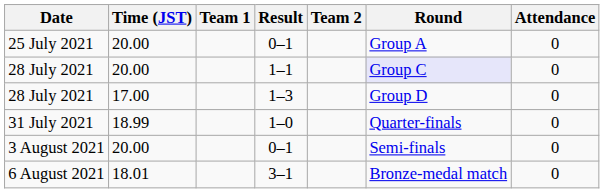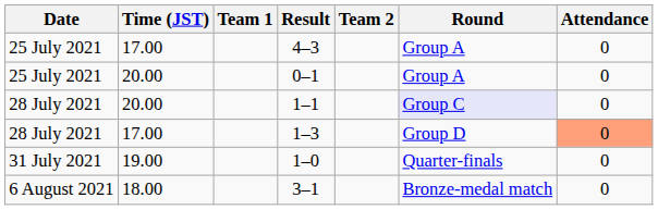+ row: 25 July 2021 | 17.00 | 4–3 | Group A | 0
1–3 | Attendance: no background -> lightsalmon background
1–0 | Time (JST): 18.99 -> 19.00
- row: 3 August 2021 | 20.00 | 0–1 | Semi-finals | 0
3–1 | Time (JST): 18.01 -> 18.00
